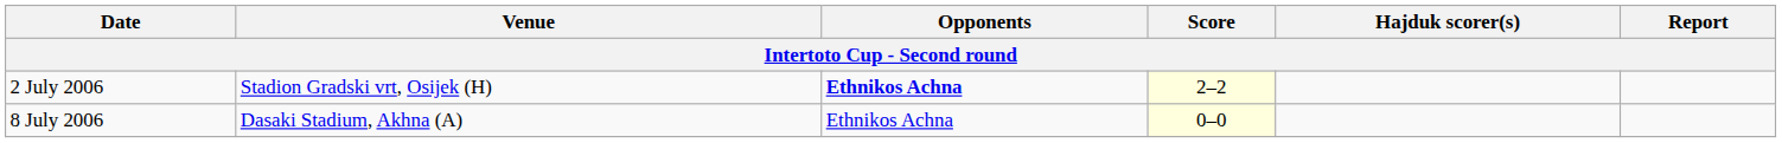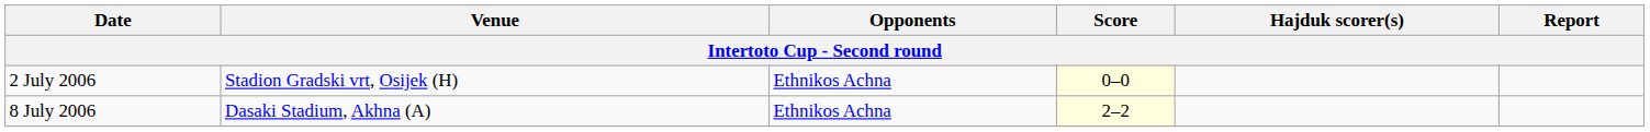2 July 2006 | Opponents: bold -> normal
2 July 2006 | Score: 2–2 -> 0–0
8 July 2006 | Score: 0–0 -> 2–2
